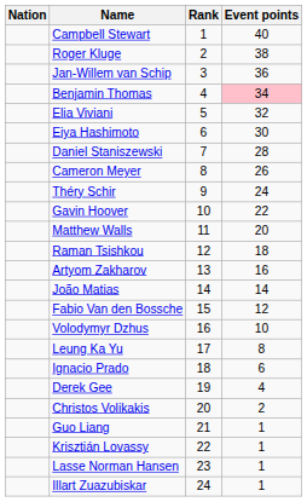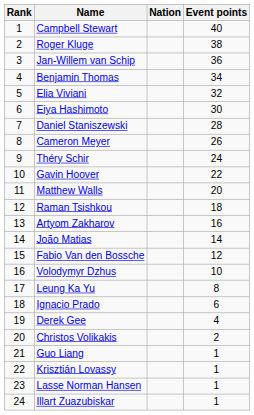columns swapped: Rank <-> Nation
Benjamin Thomas | Event points: pink background -> no background
